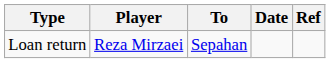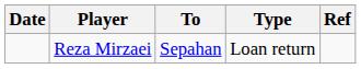columns swapped: Date <-> Type
